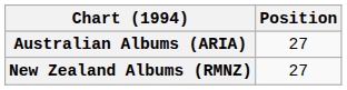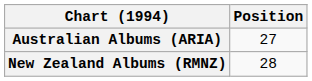New Zealand Albums (RMNZ) | Position: 27 -> 28
